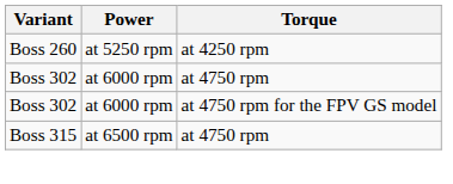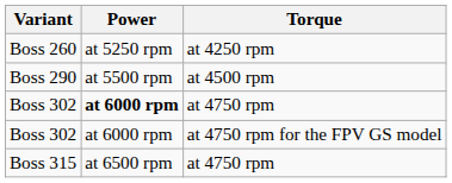+ row: Boss 290 | at 5500 rpm | at 4500 rpm
Boss 302 / at 4750 rpm | Power: normal -> bold
